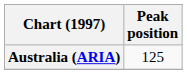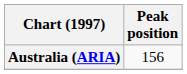Australia (ARIA) | Peak position: 125 -> 156
